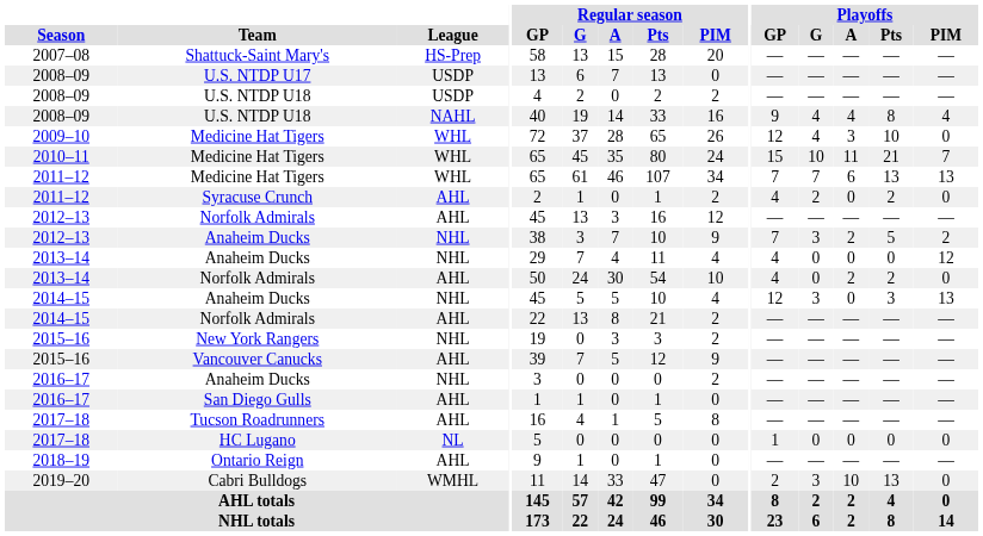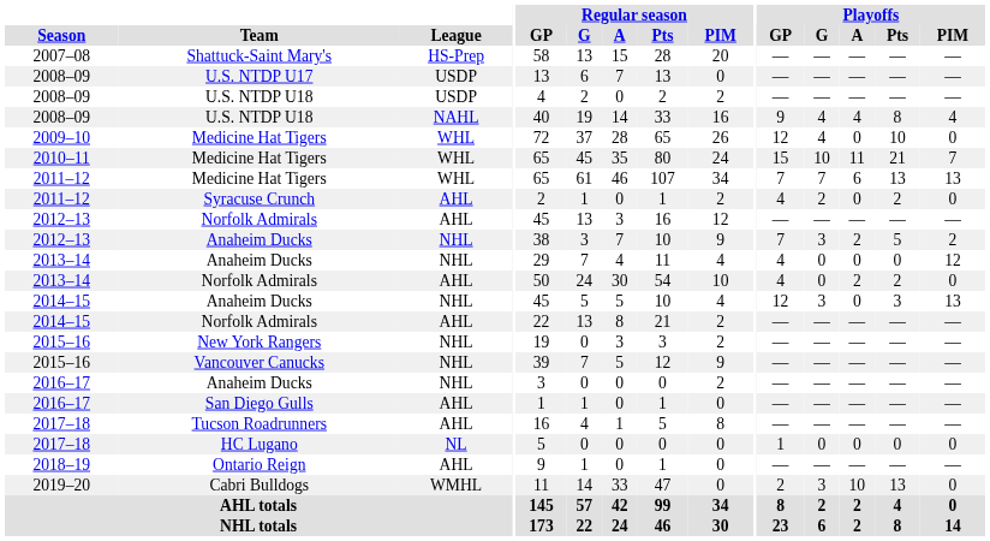2009–10 / Medicine Hat Tigers | Playoffs / A: 3 -> 0
Vancouver Canucks | League: AHL -> NHL
